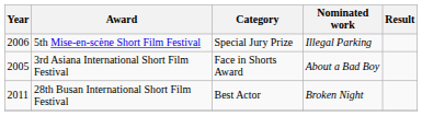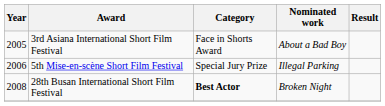rows swapped: 3rd Asiana International Short Film Festival <-> 5th Mise-en-scène Short Film Festival
28th Busan International Short Film Festival | Year: 2011 -> 2008
28th Busan International Short Film Festival | Category: normal -> bold
